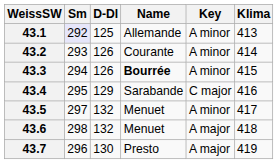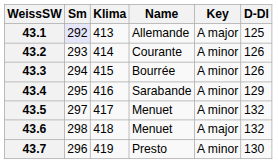columns swapped: Klima <-> D-Dl
43.1 | Key: A minor -> A major
43.3 | Name: bold -> normal
43.4 | Key: C major -> A minor
43.7 | Key: A major -> A minor
